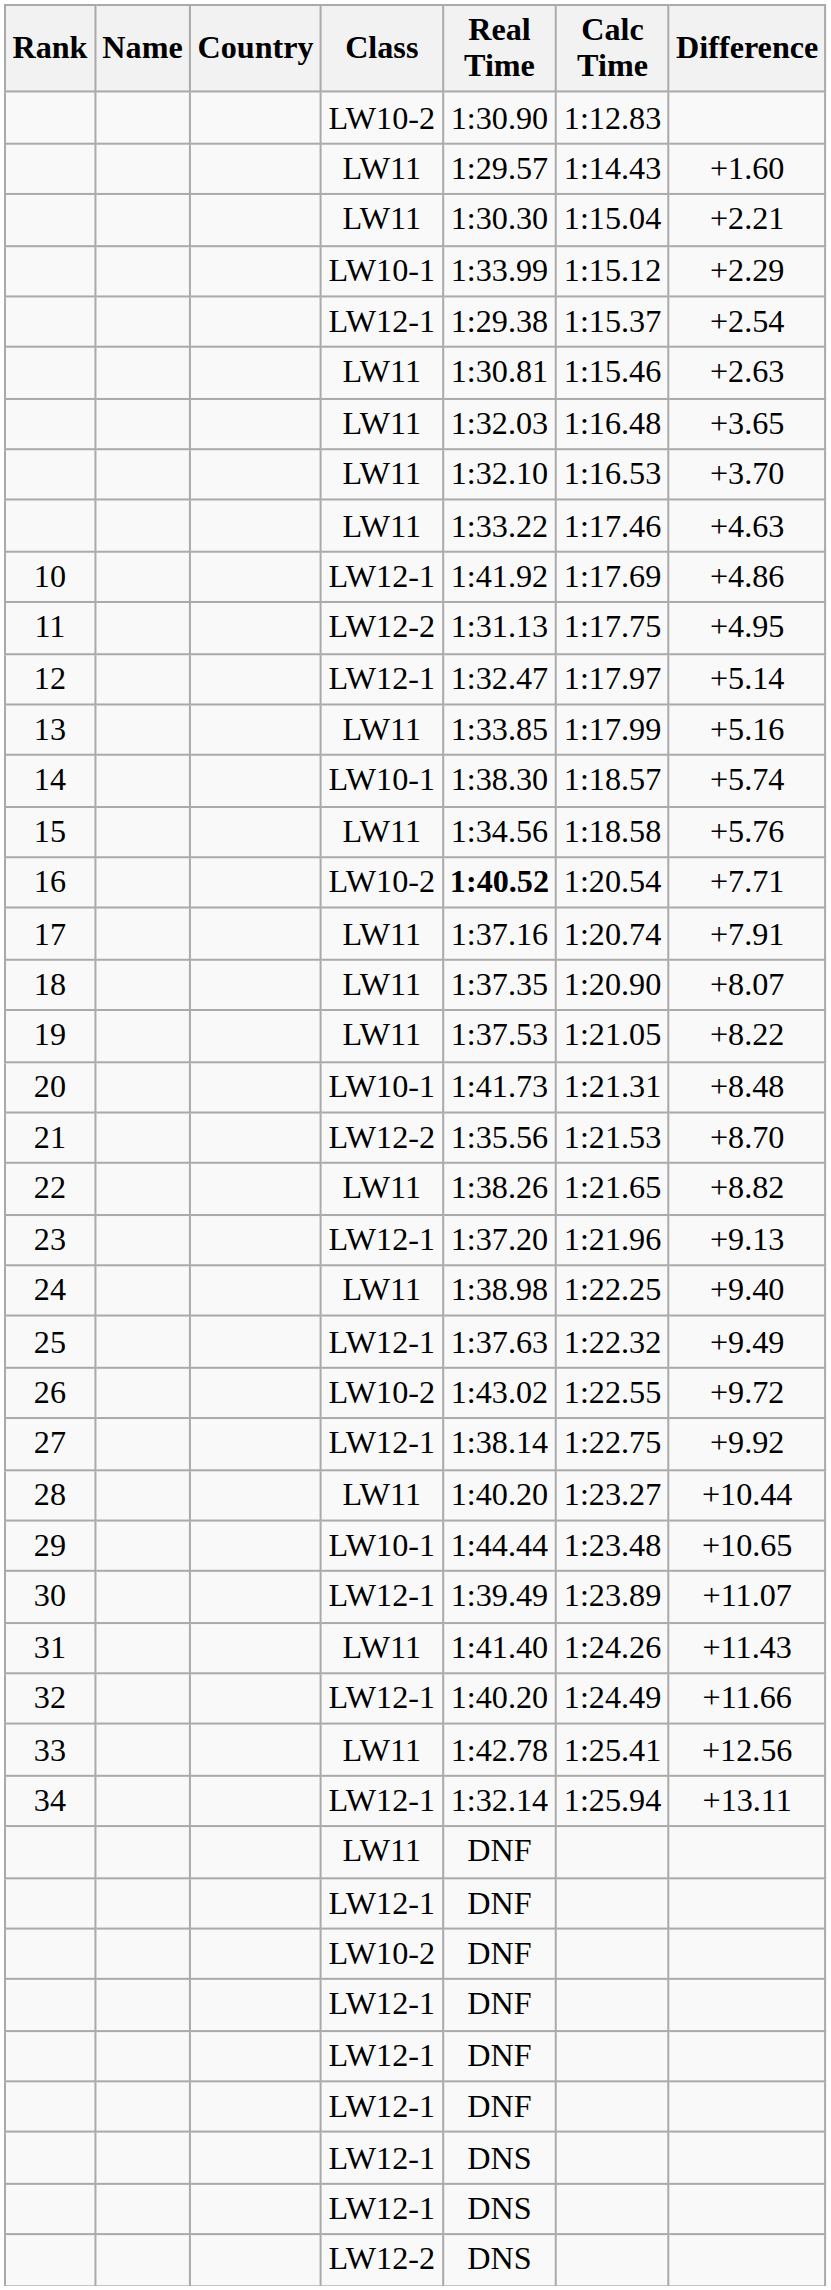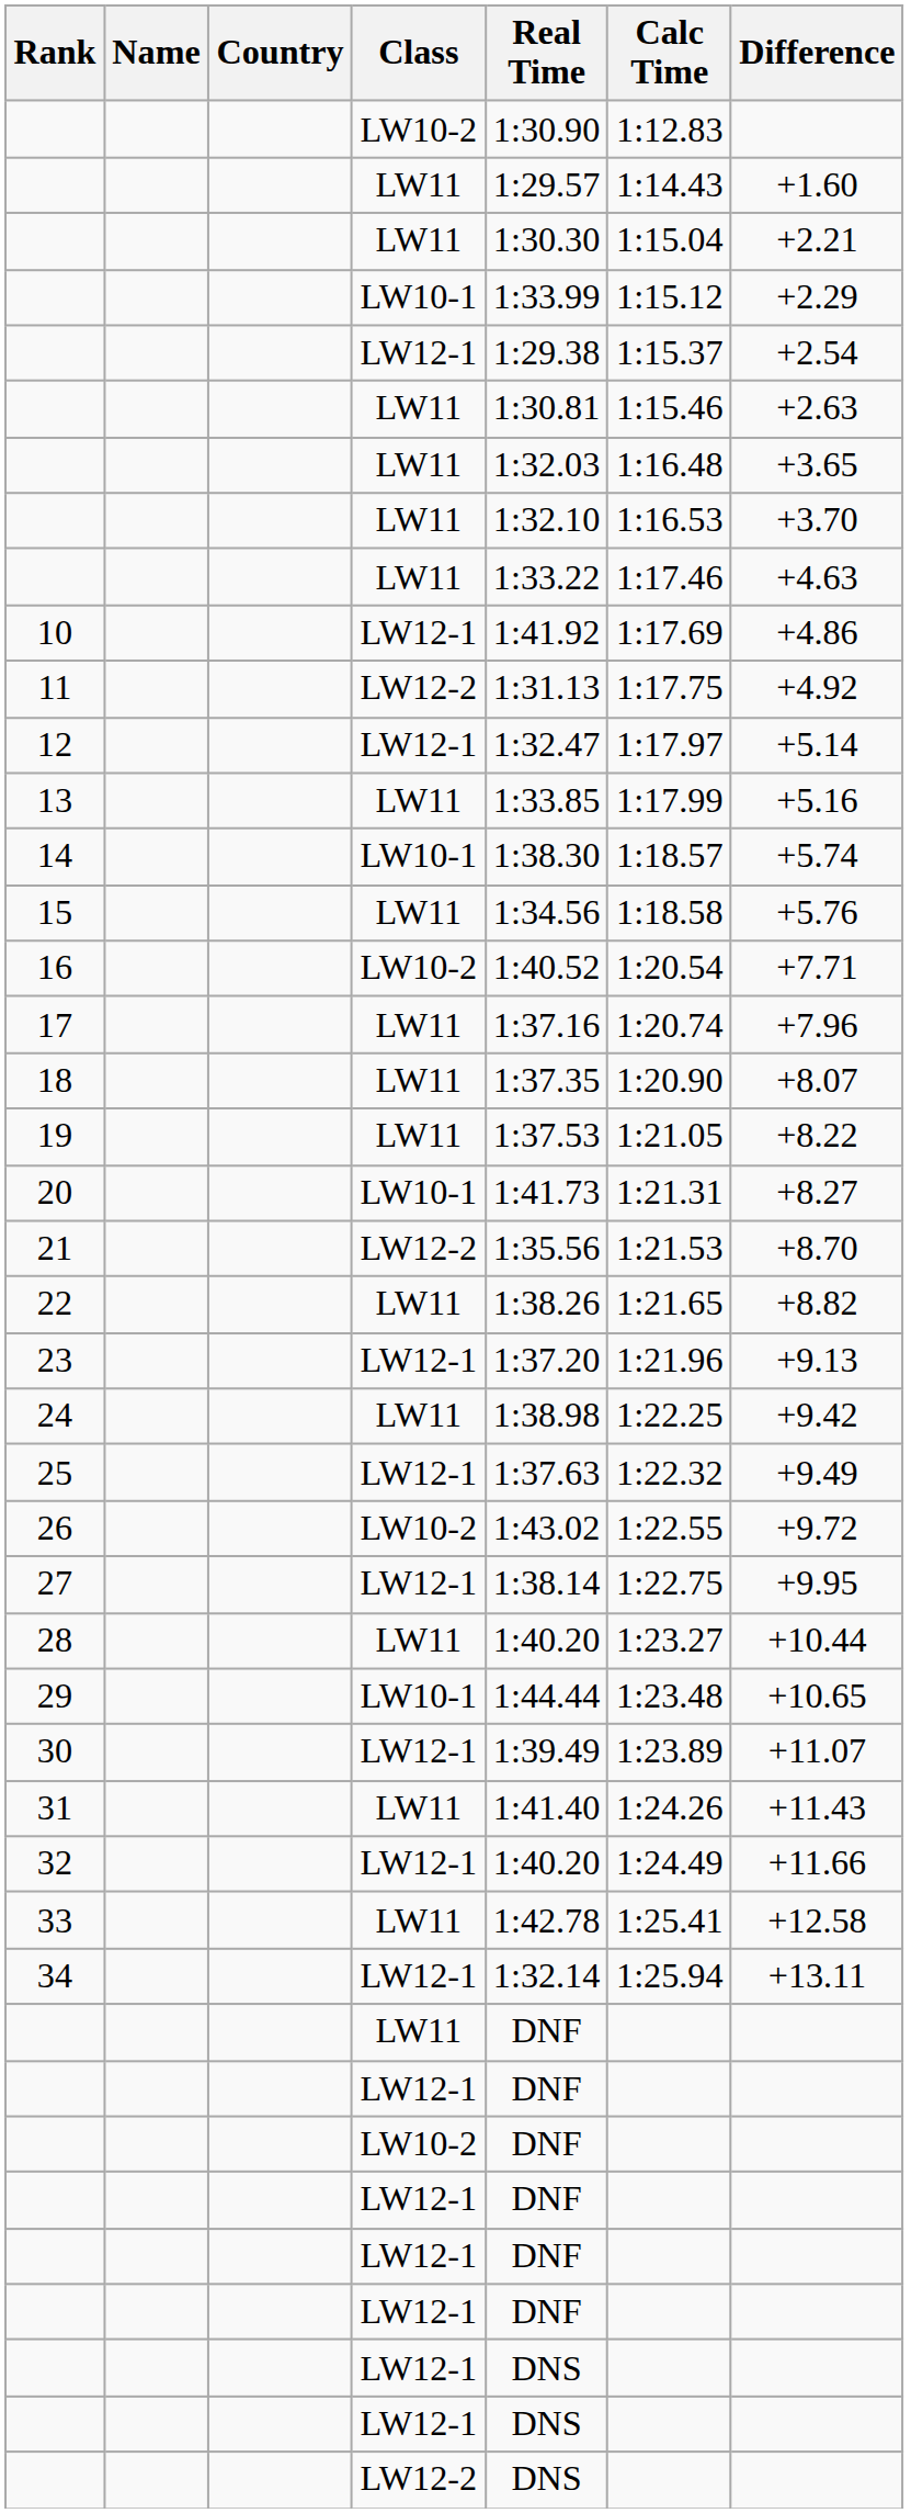11 | Difference: +4.95 -> +4.92
16 | Real Time: bold -> normal
17 | Difference: +7.91 -> +7.96
20 | Difference: +8.48 -> +8.27
24 | Difference: +9.40 -> +9.42
27 | Difference: +9.92 -> +9.95
33 | Difference: +12.56 -> +12.58
